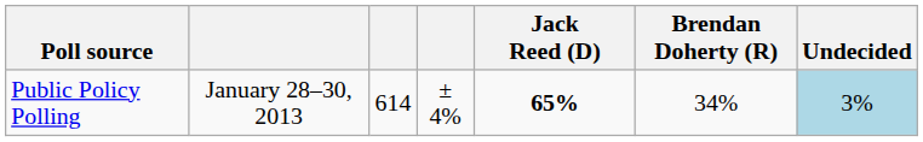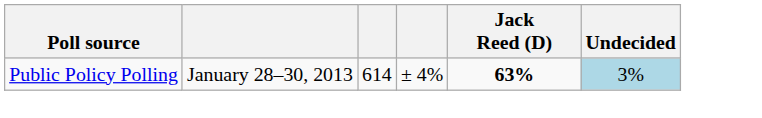- column: Brendan Doherty (R) | 34%
Public Policy Polling | Jack Reed (D): 65% -> 63%
